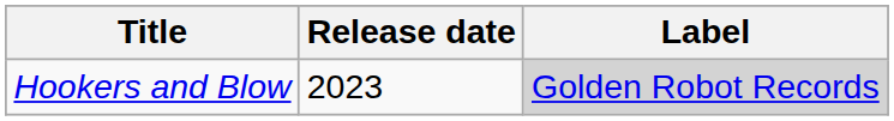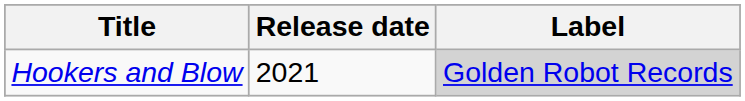Hookers and Blow | Release date: 2023 -> 2021
